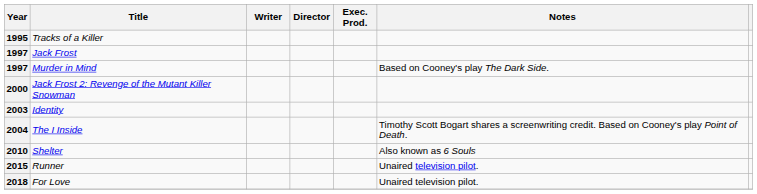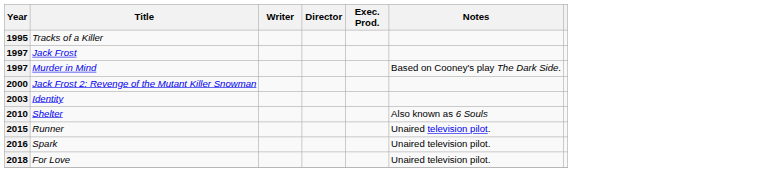- row: 2004 | The I Inside | Timothy Scott Bogart shares a screenwriting credit. Based on Cooney's play Point of Death.
+ row: 2016 | Spark | Unaired television pilot.
